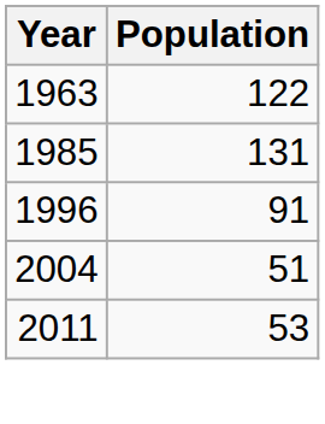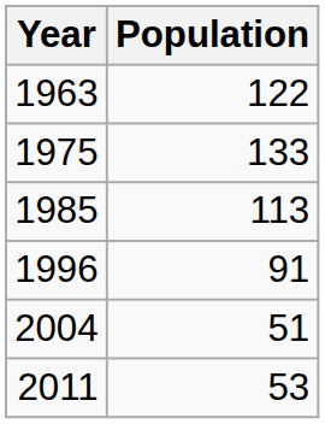+ row: 1975 | 133
1985 | Population: 131 -> 113
